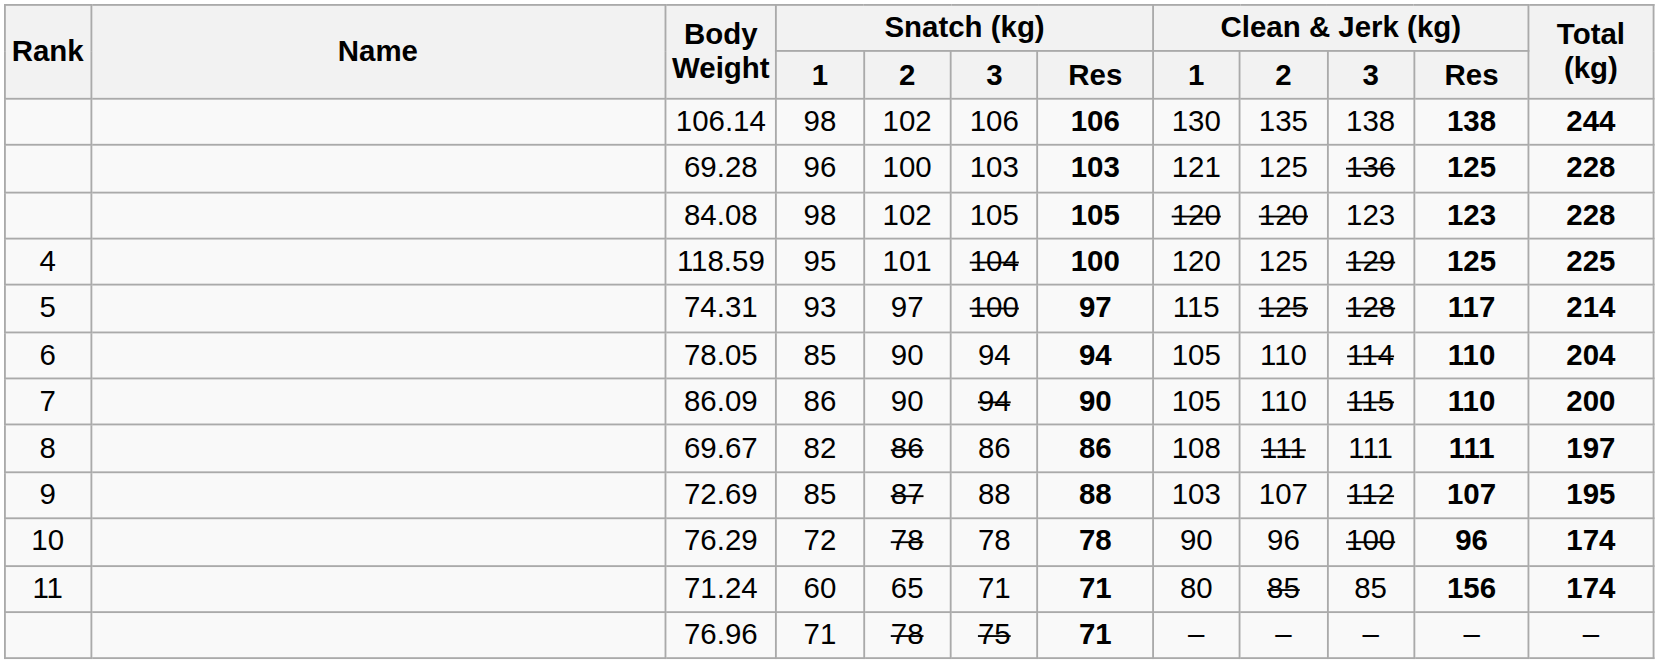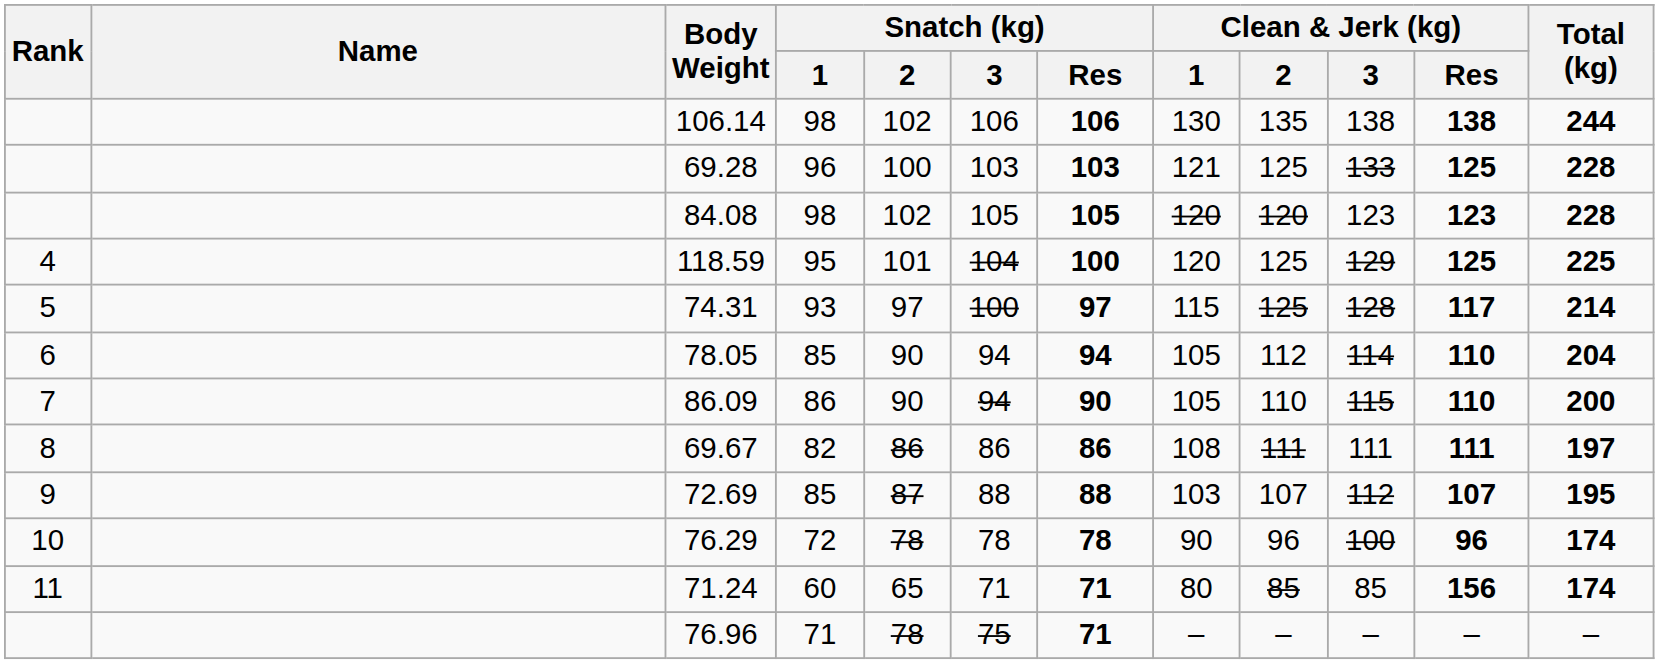69.28 | Clean & Jerk (kg) / 3: 136 -> 133
78.05 | Clean & Jerk (kg) / 2: 110 -> 112
